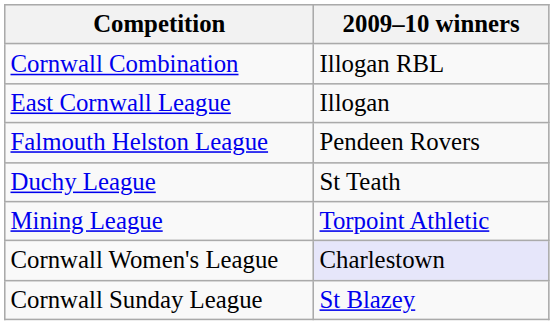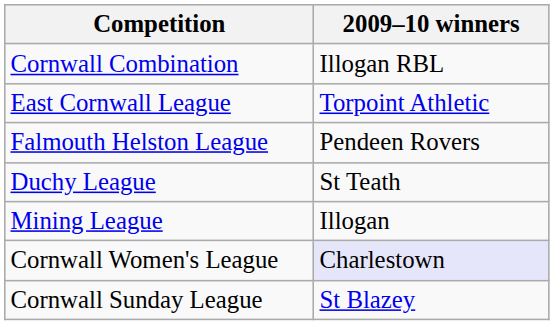East Cornwall League | 2009–10 winners: Illogan -> Torpoint Athletic
Mining League | 2009–10 winners: Torpoint Athletic -> Illogan
